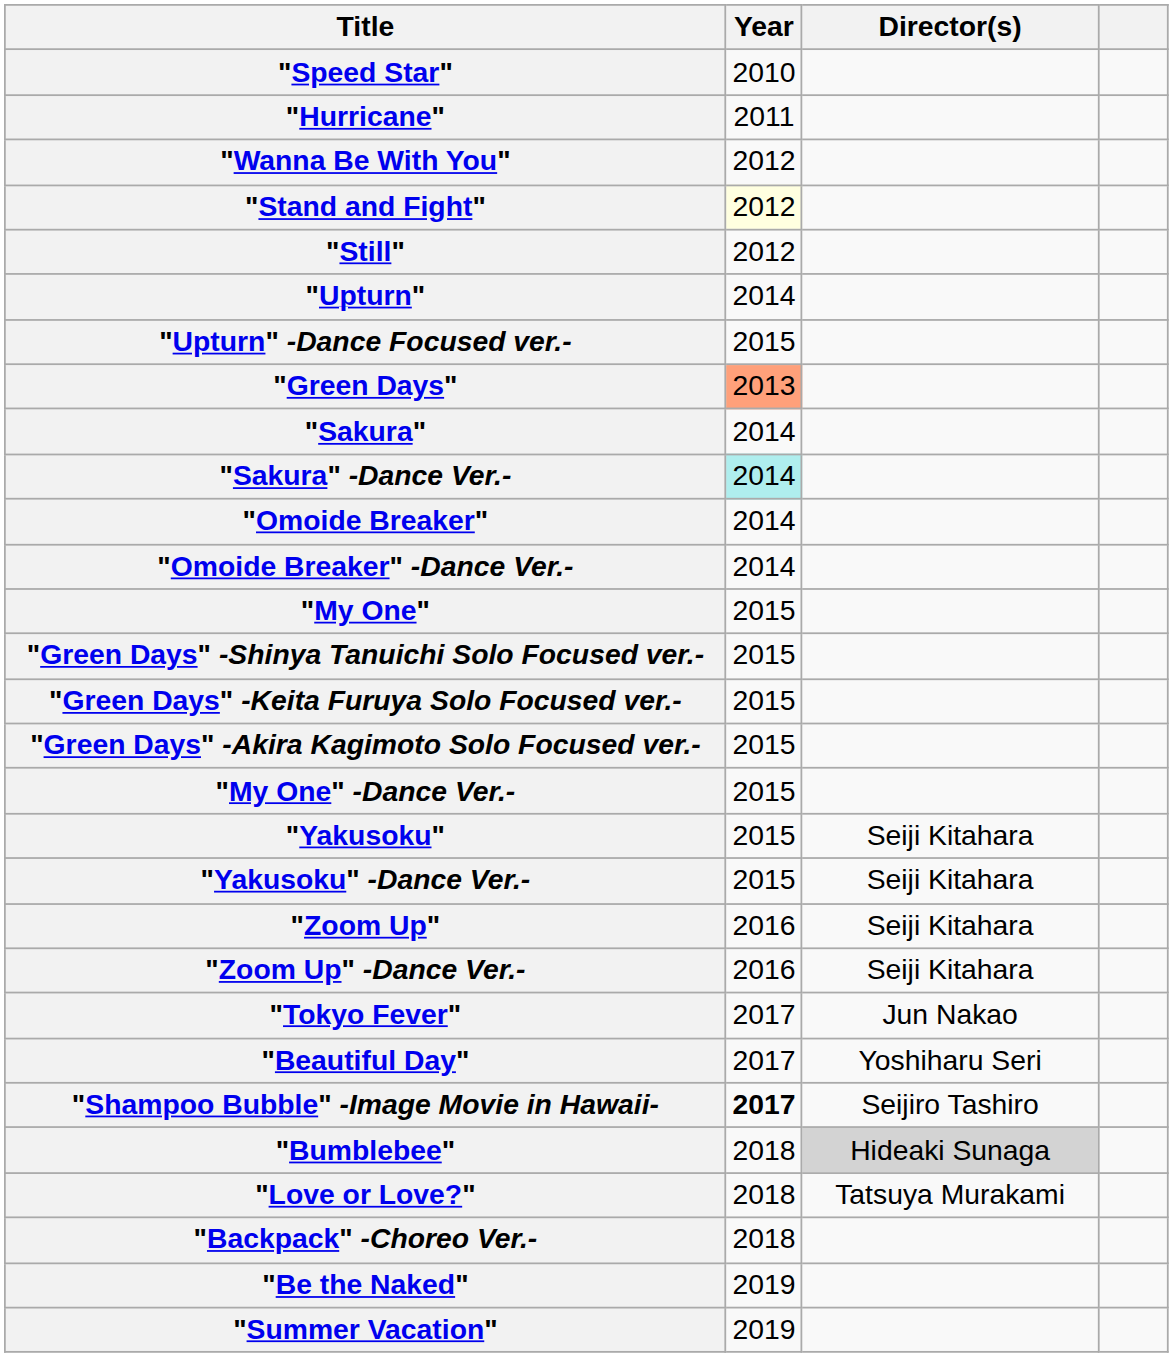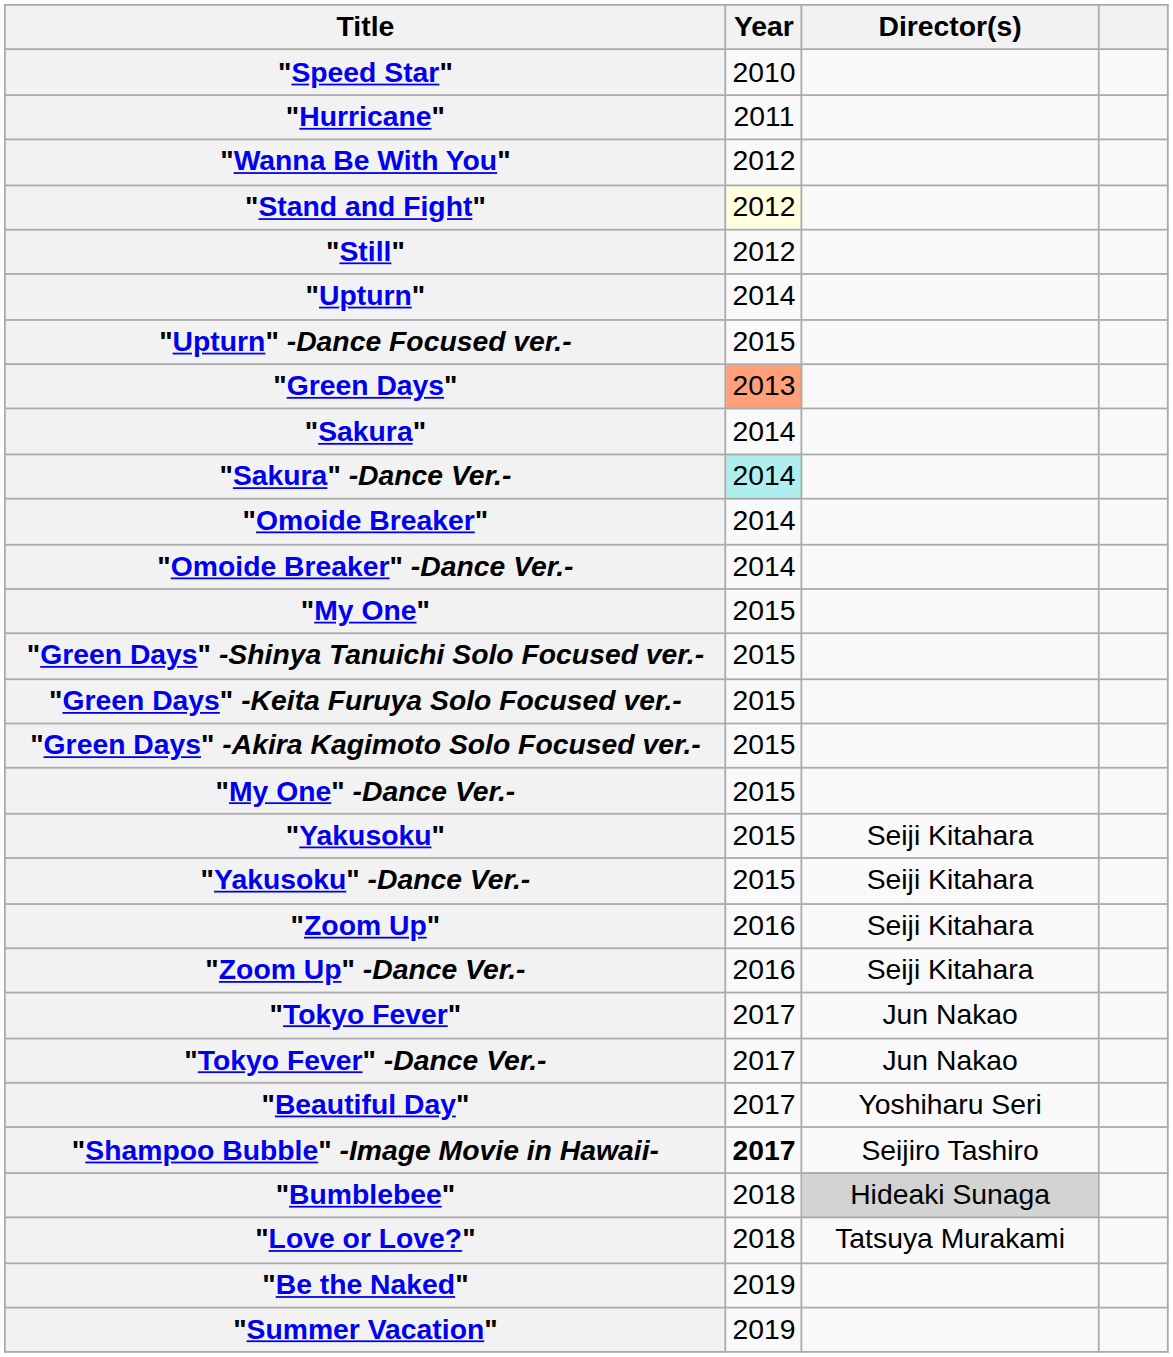+ row: "Tokyo Fever" -Dance Ver.- | 2017 | Jun Nakao
- row: "Backpack" -Choreo Ver.- | 2018
